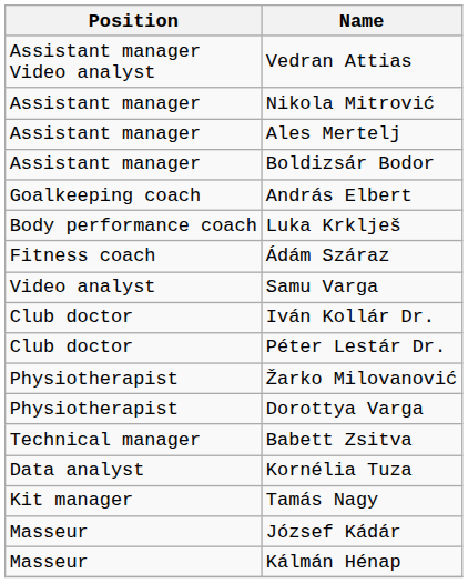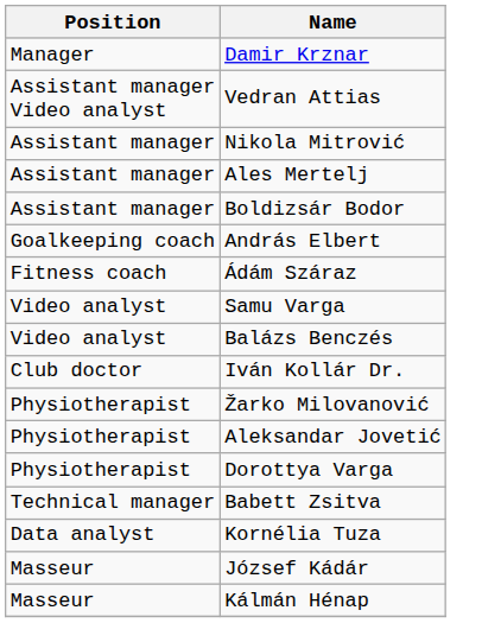+ row: Manager | Damir Krznar
- row: Body performance coach | Luka Krklješ
+ row: Video analyst | Balázs Benczés
- row: Club doctor | Péter Lestár Dr.
+ row: Physiotherapist | Aleksandar Jovetić
- row: Kit manager | Tamás Nagy
